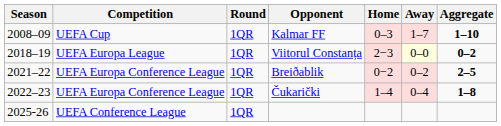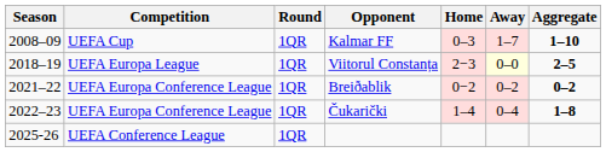Viitorul Constanța | Aggregate: 0–2 -> 2–5
Breiðablik | Aggregate: 2–5 -> 0–2
